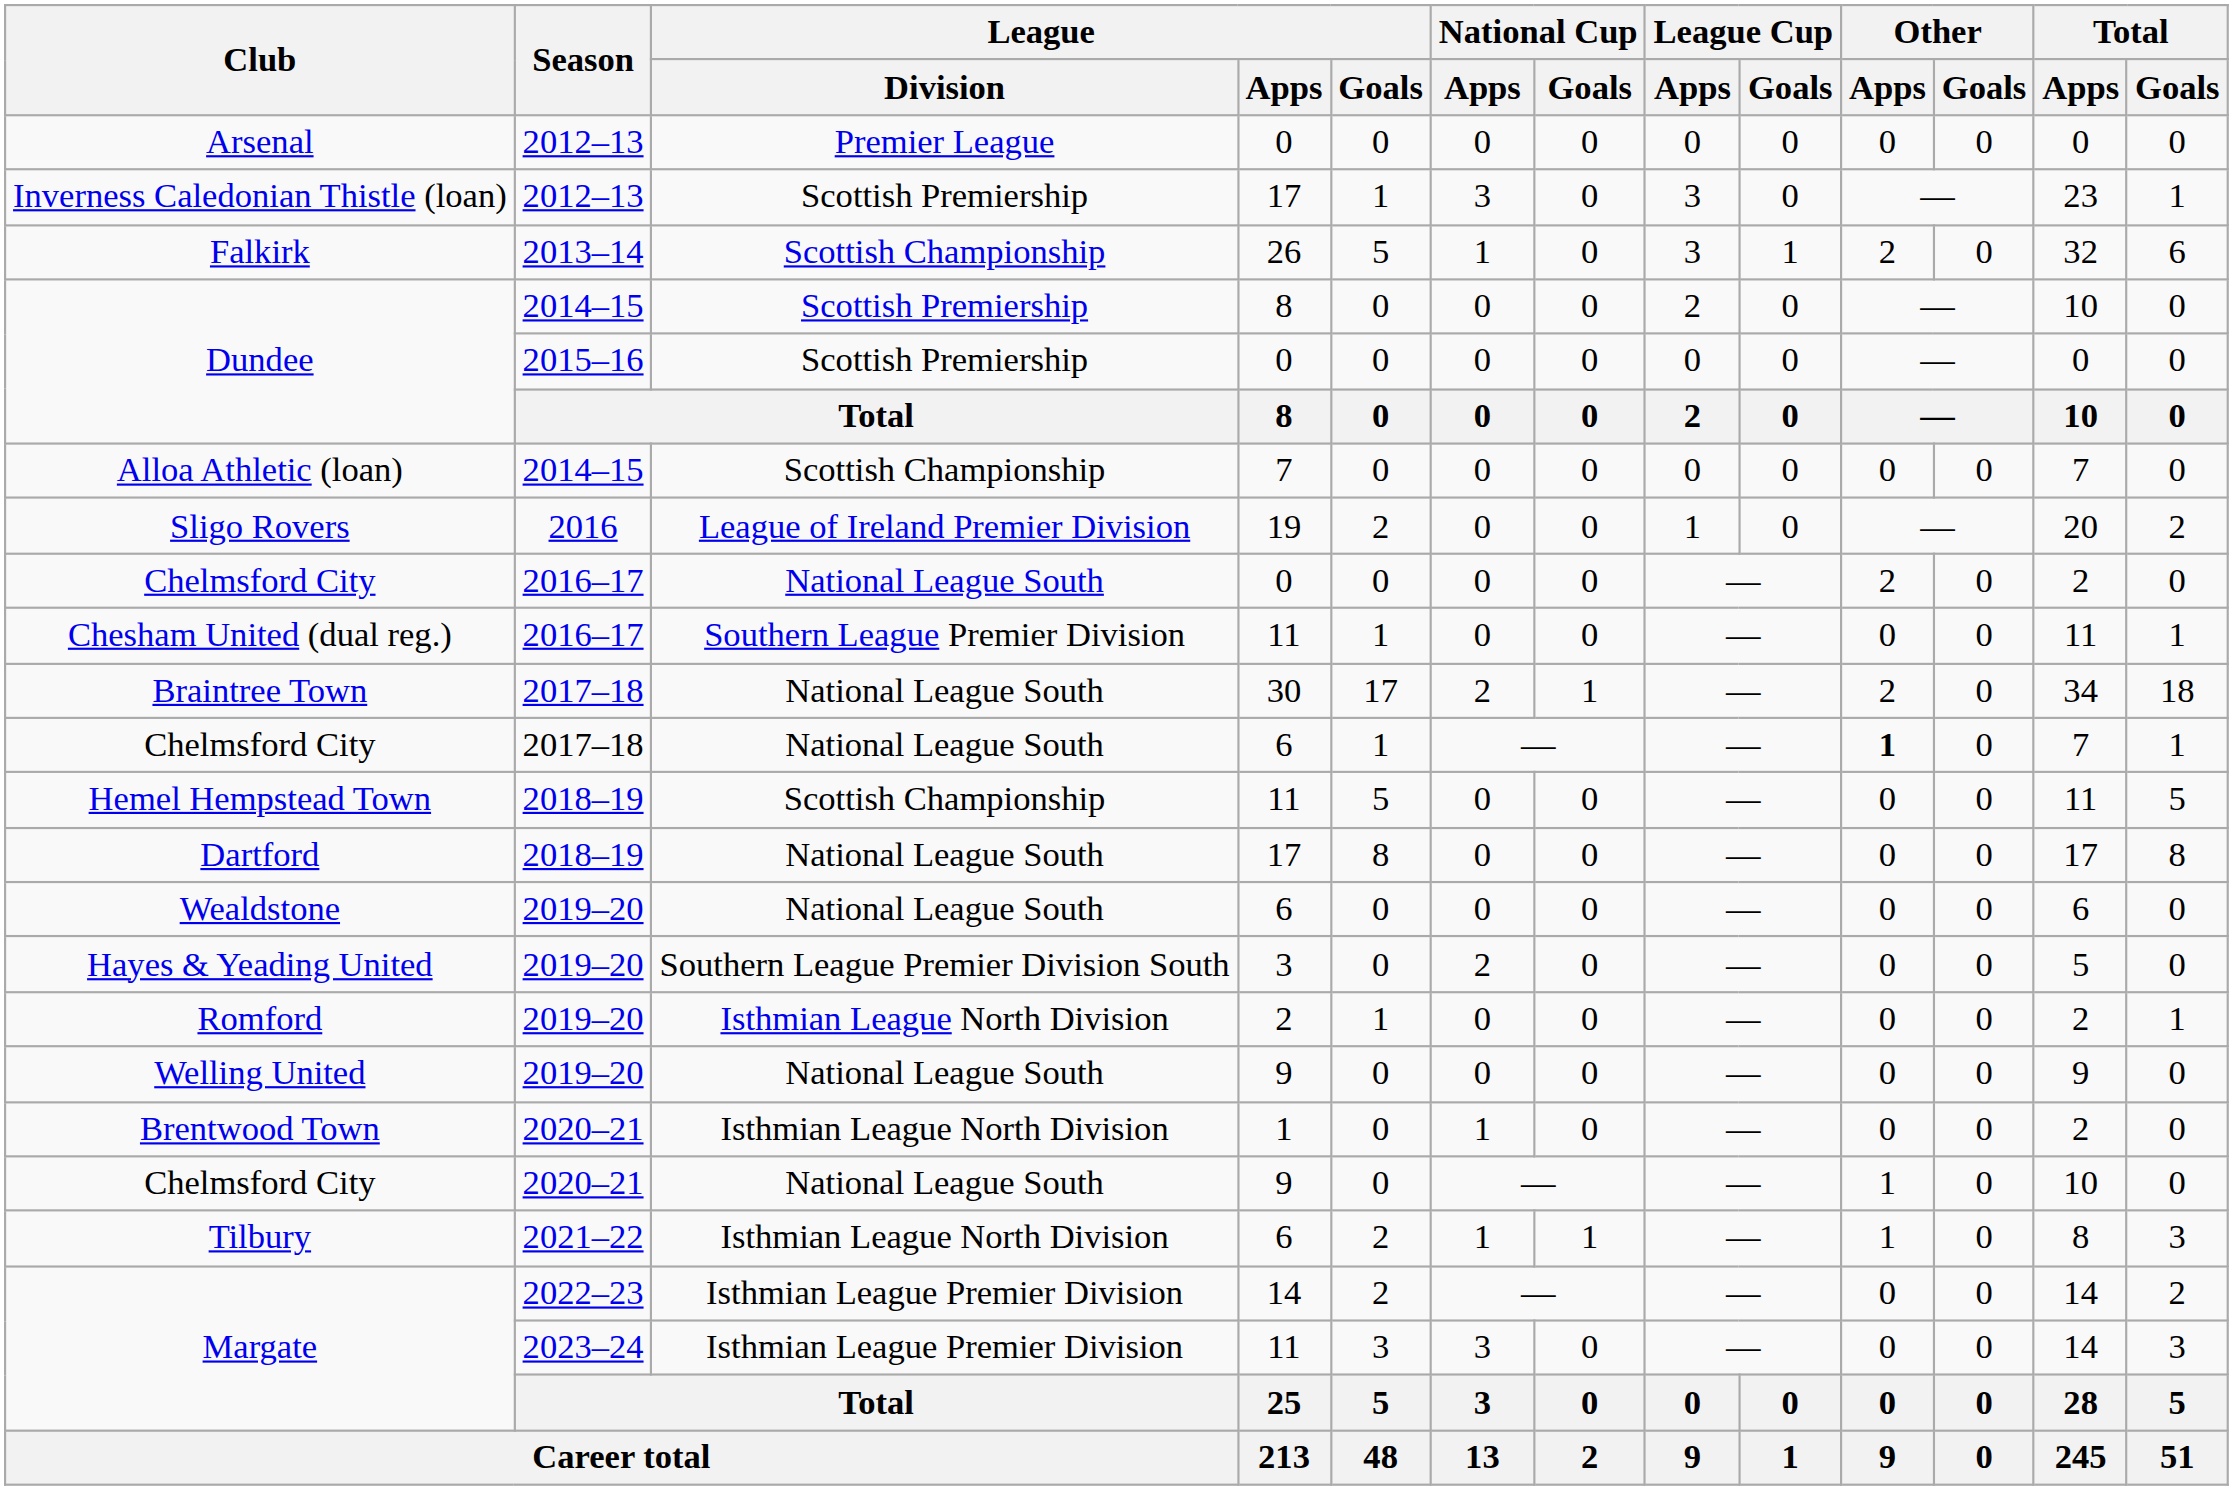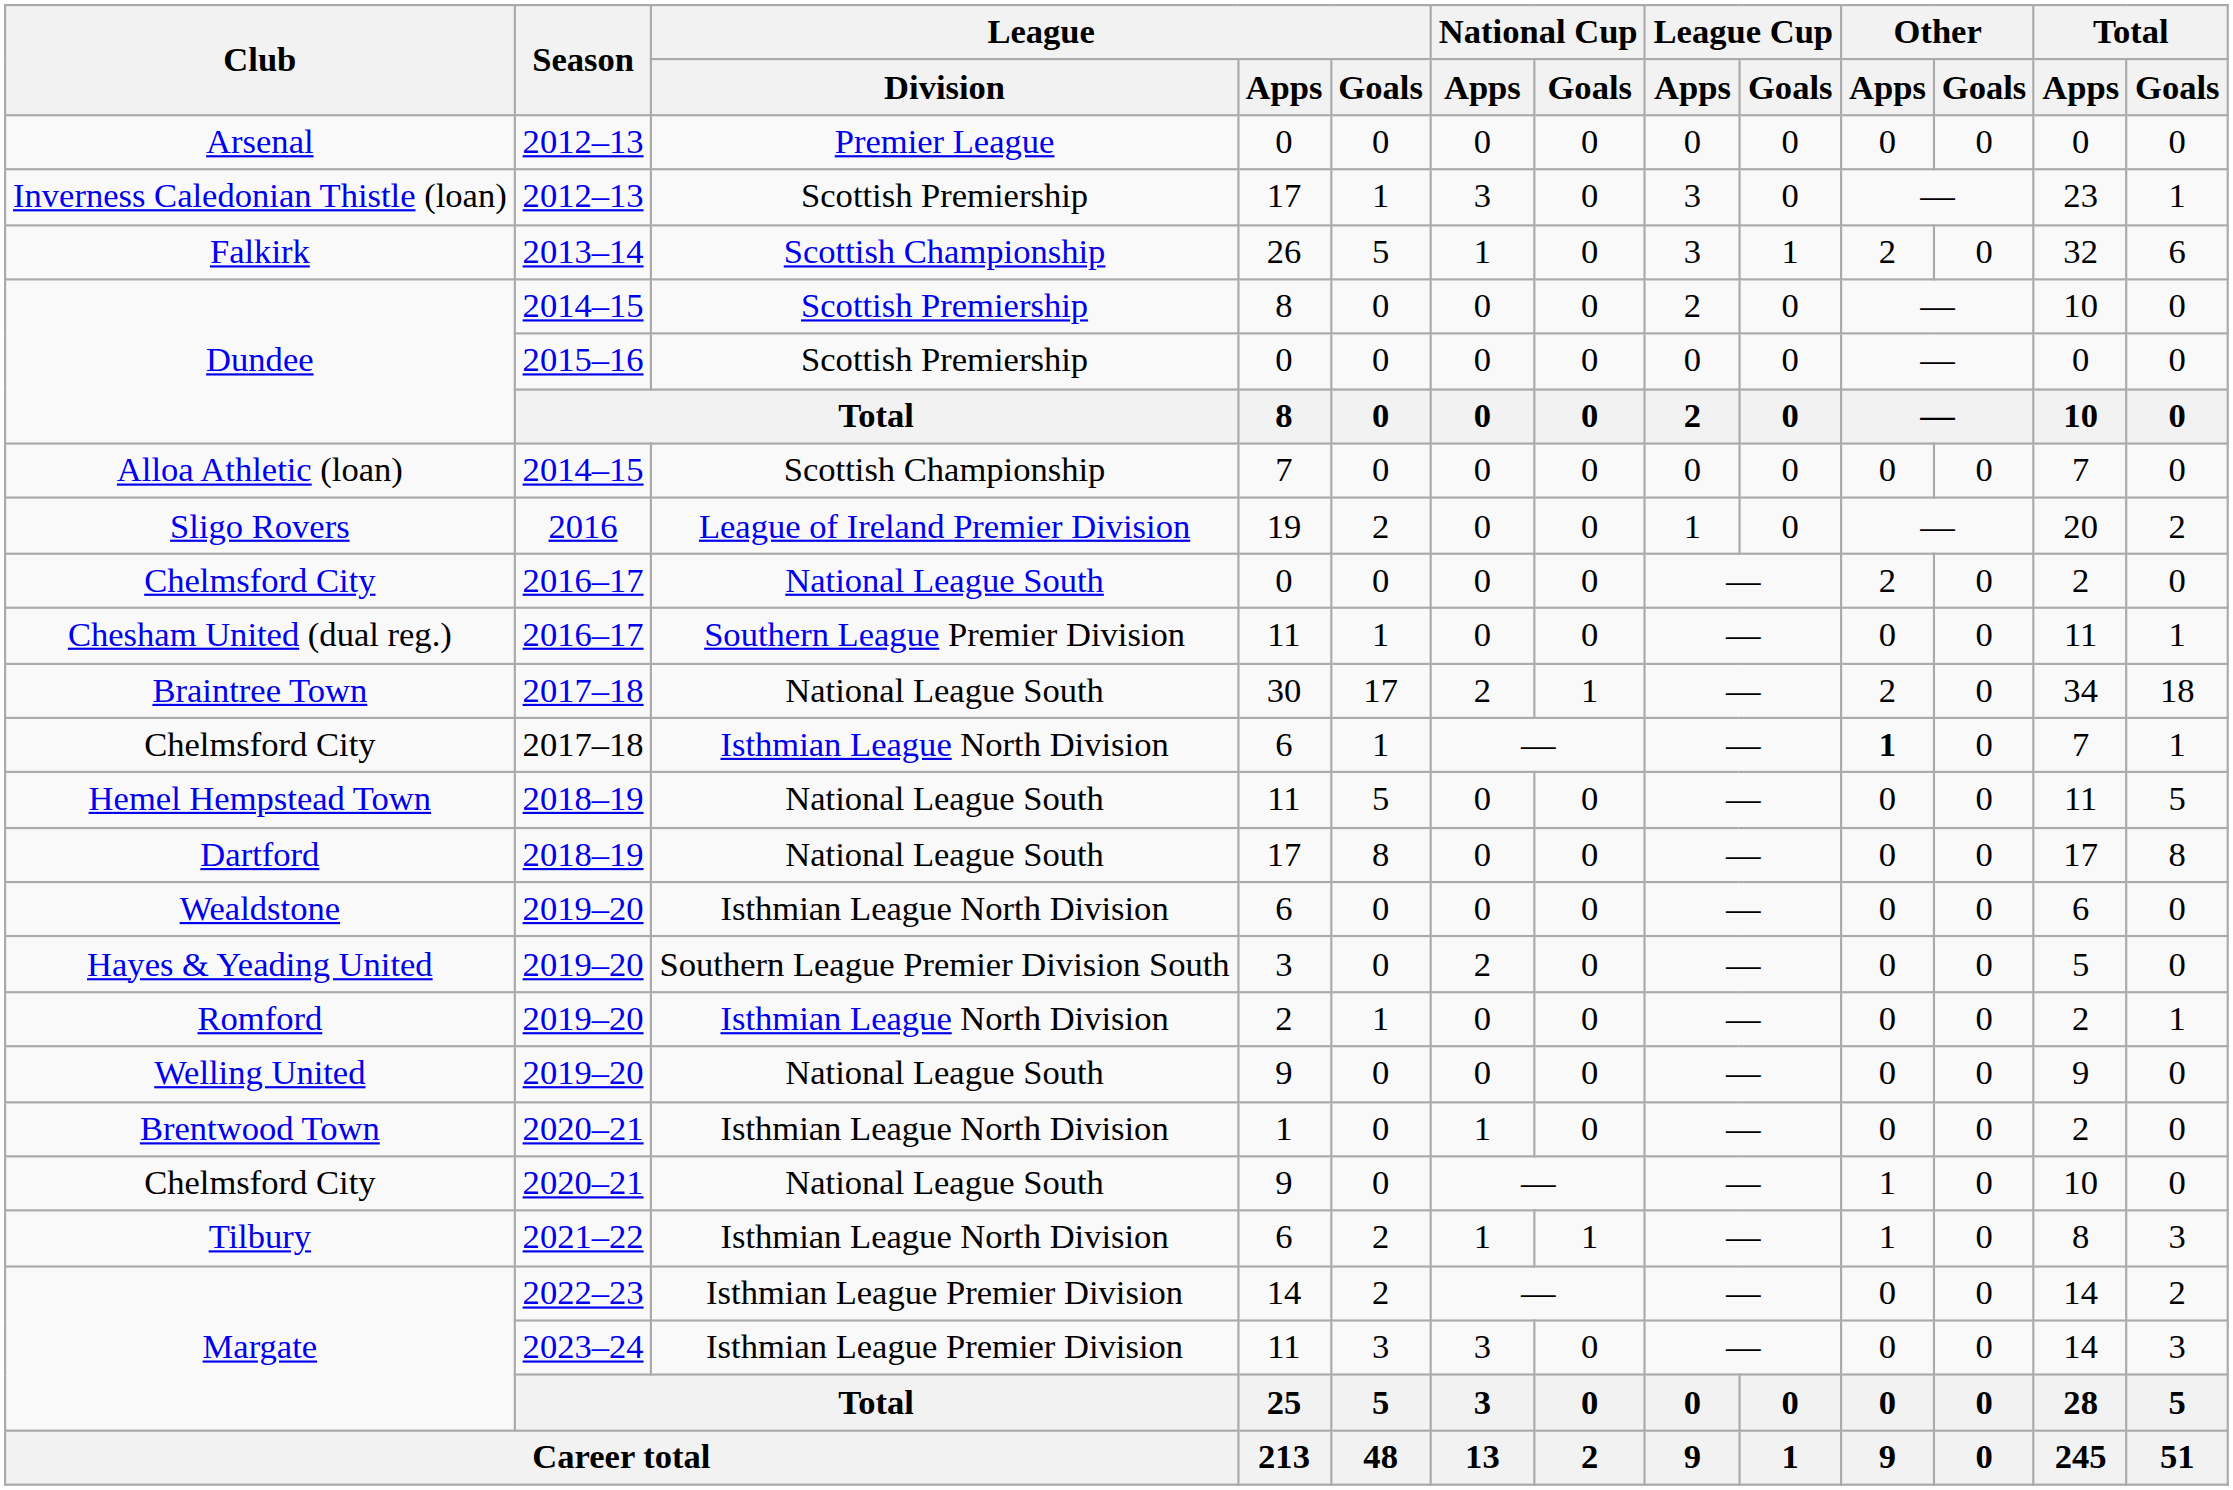Chelmsford City / 6 | League / Division: National League South -> Isthmian League North Division
Hemel Hempstead Town | League / Division: Scottish Championship -> National League South
Wealdstone | League / Division: National League South -> Isthmian League North Division
